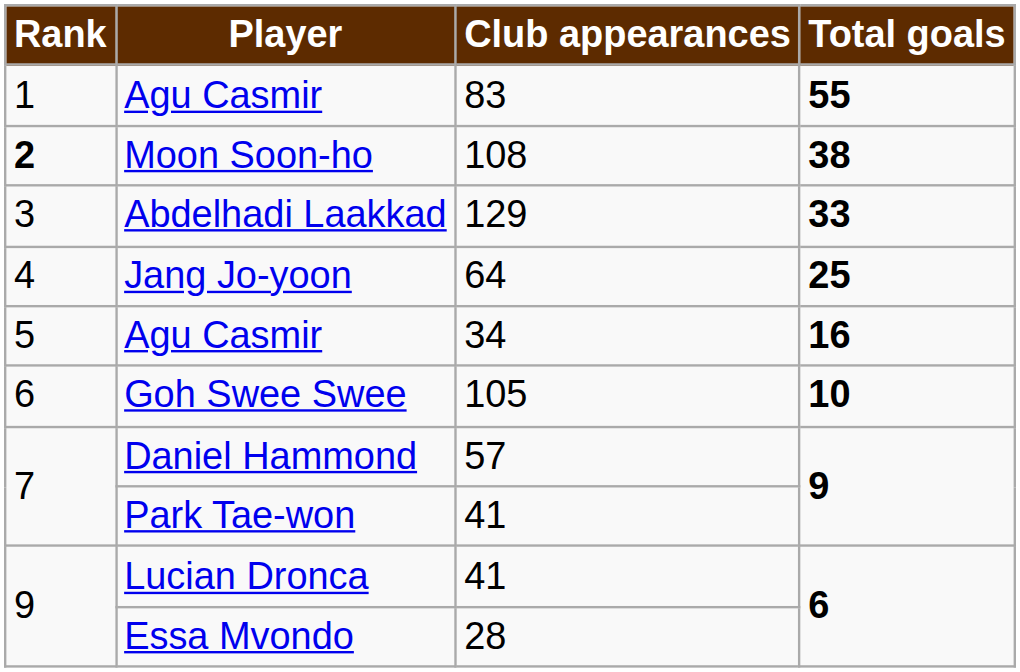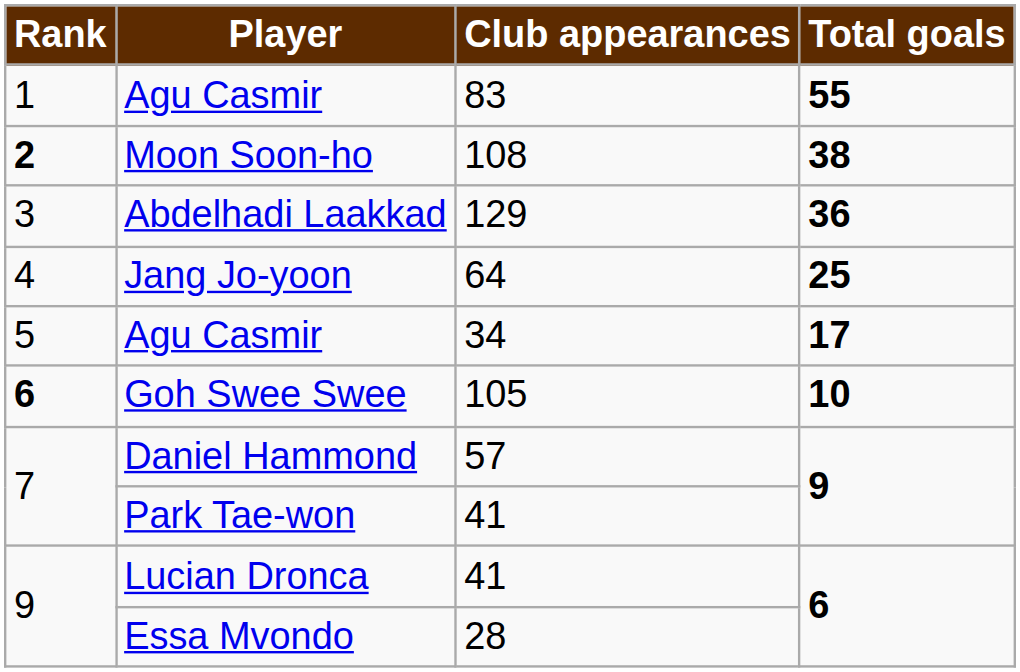Abdelhadi Laakkad | Total goals: 33 -> 36
Agu Casmir / 34 | Total goals: 16 -> 17
Goh Swee Swee | Rank: normal -> bold
